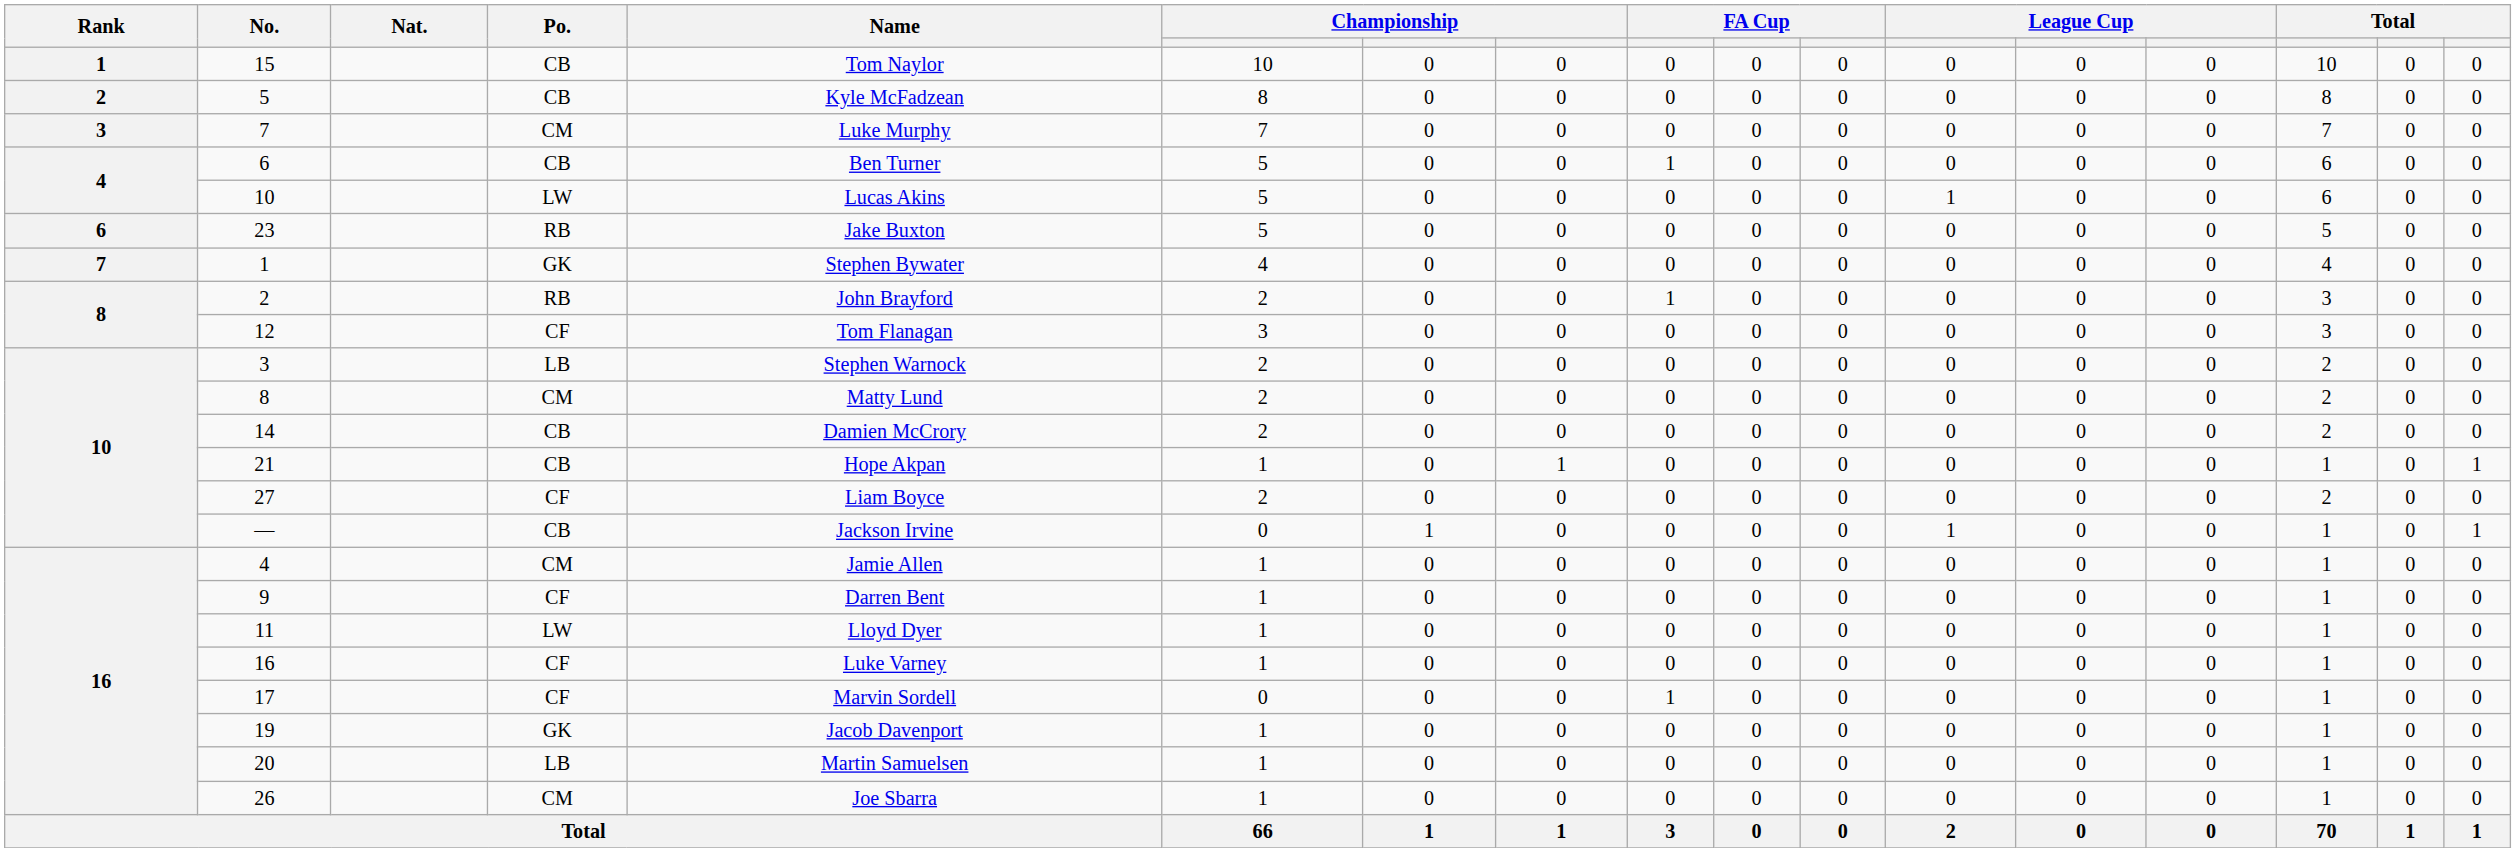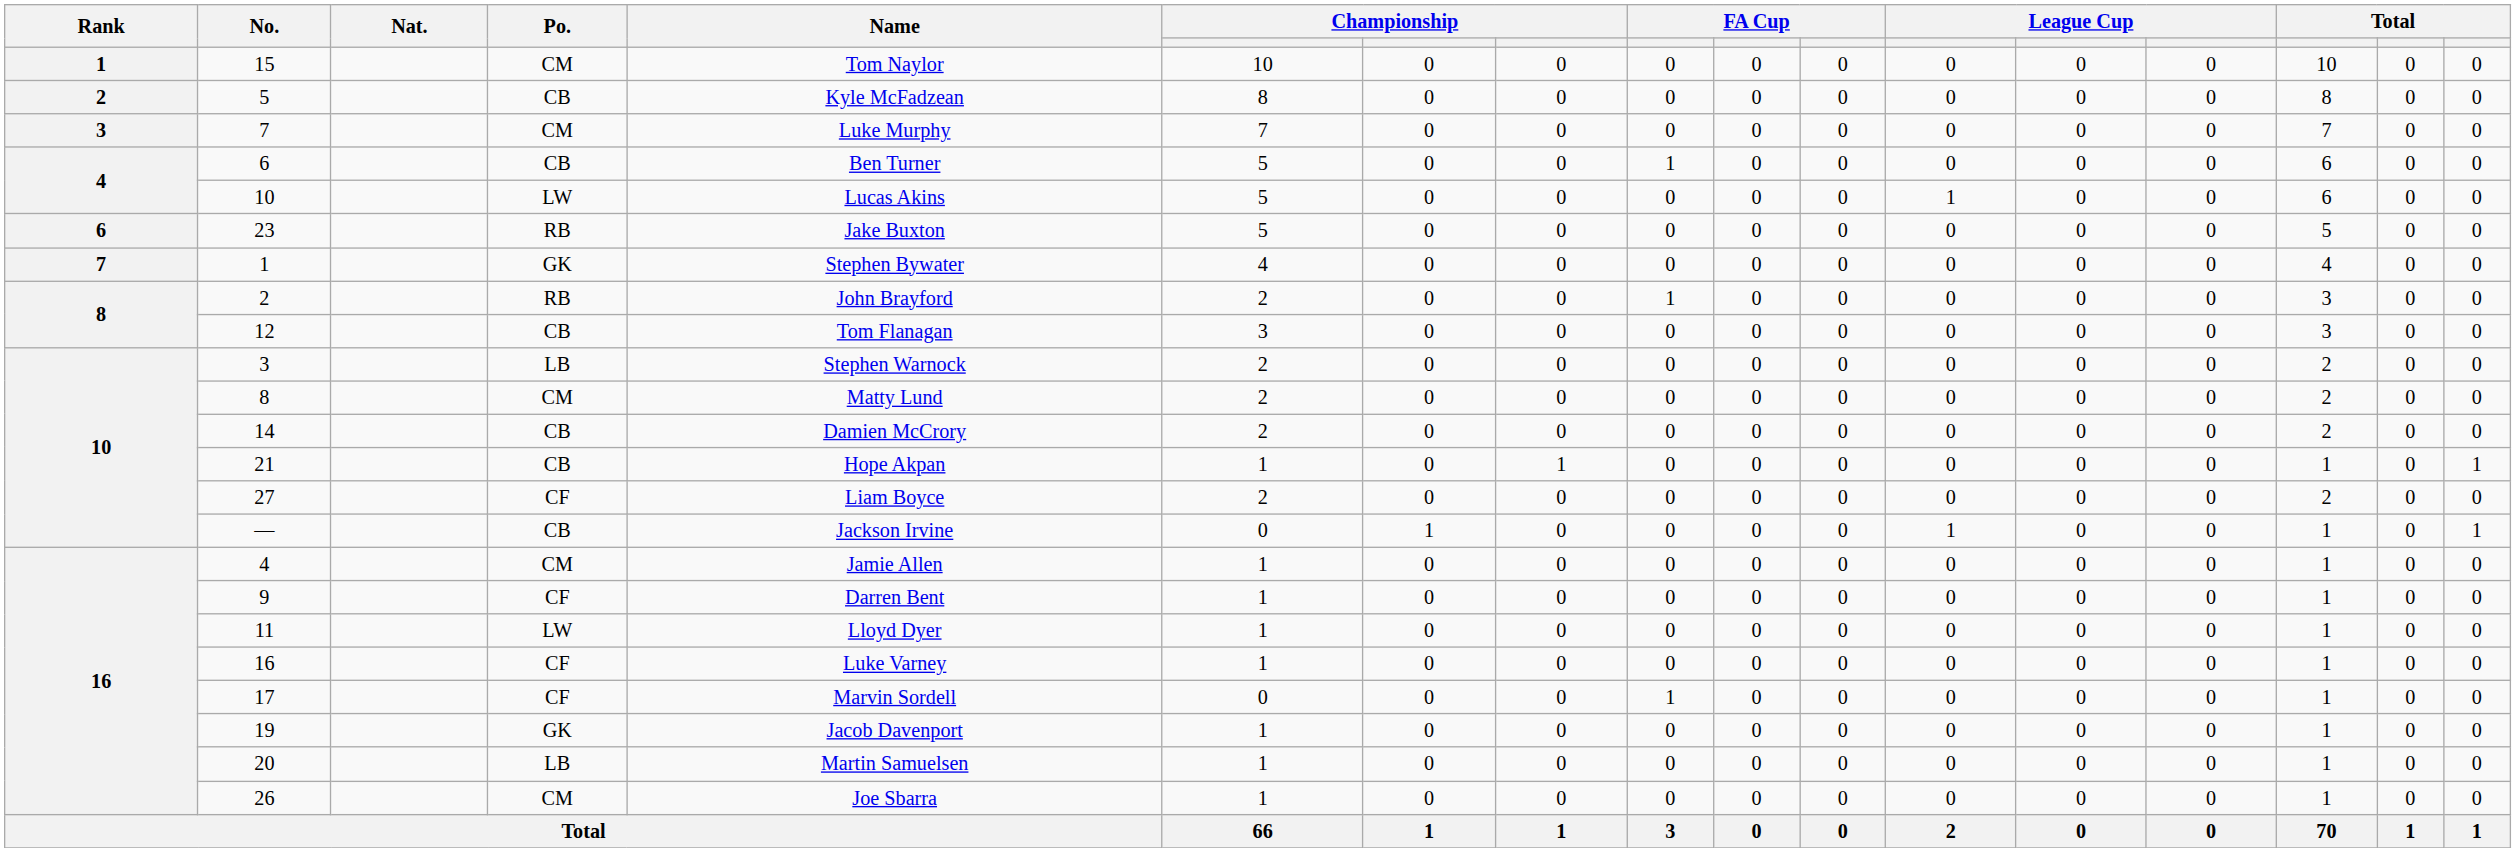15 | Po.: CB -> CM
12 | Po.: CF -> CB
